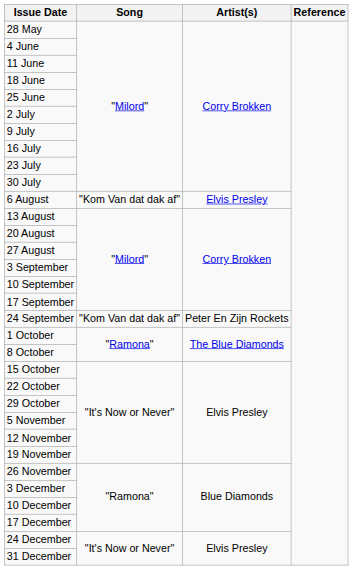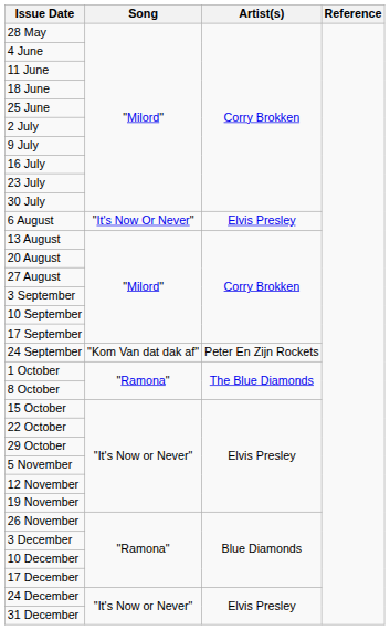6 August | Song: "Kom Van dat dak af" -> "It's Now Or Never"
